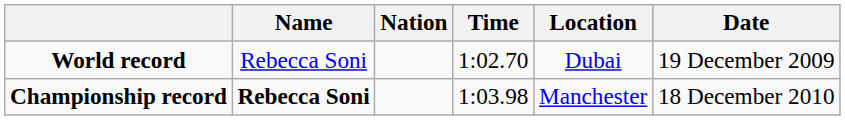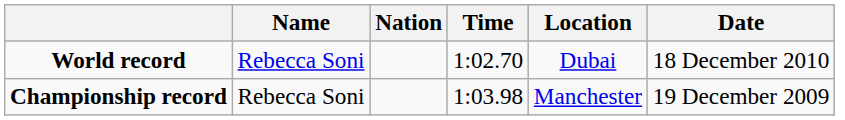World record | Date: 19 December 2009 -> 18 December 2010
Championship record | Name: bold -> normal
Championship record | Date: 18 December 2010 -> 19 December 2009
